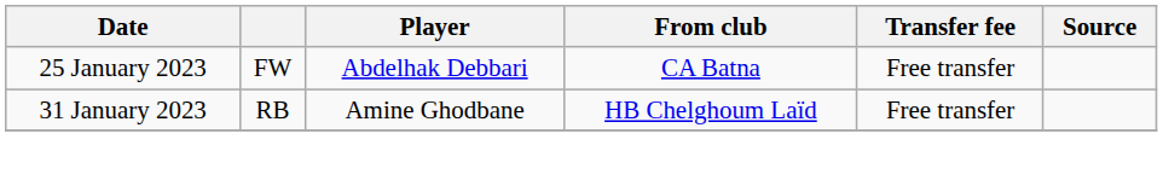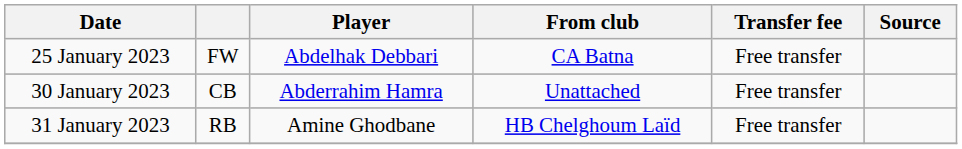+ row: 30 January 2023 | CB | Abderrahim Hamra | Unattached | Free transfer
